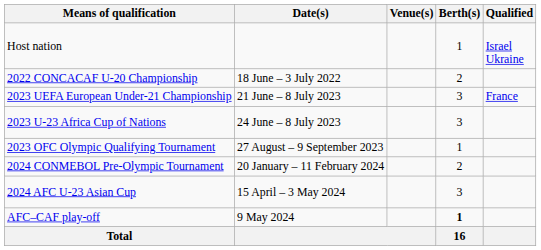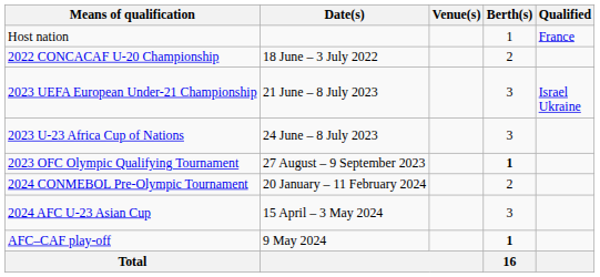Host nation | Qualified: Israel Ukraine -> France
2023 UEFA European Under-21 Championship | Qualified: France -> Israel Ukraine
2023 OFC Olympic Qualifying Tournament | Berth(s): normal -> bold
